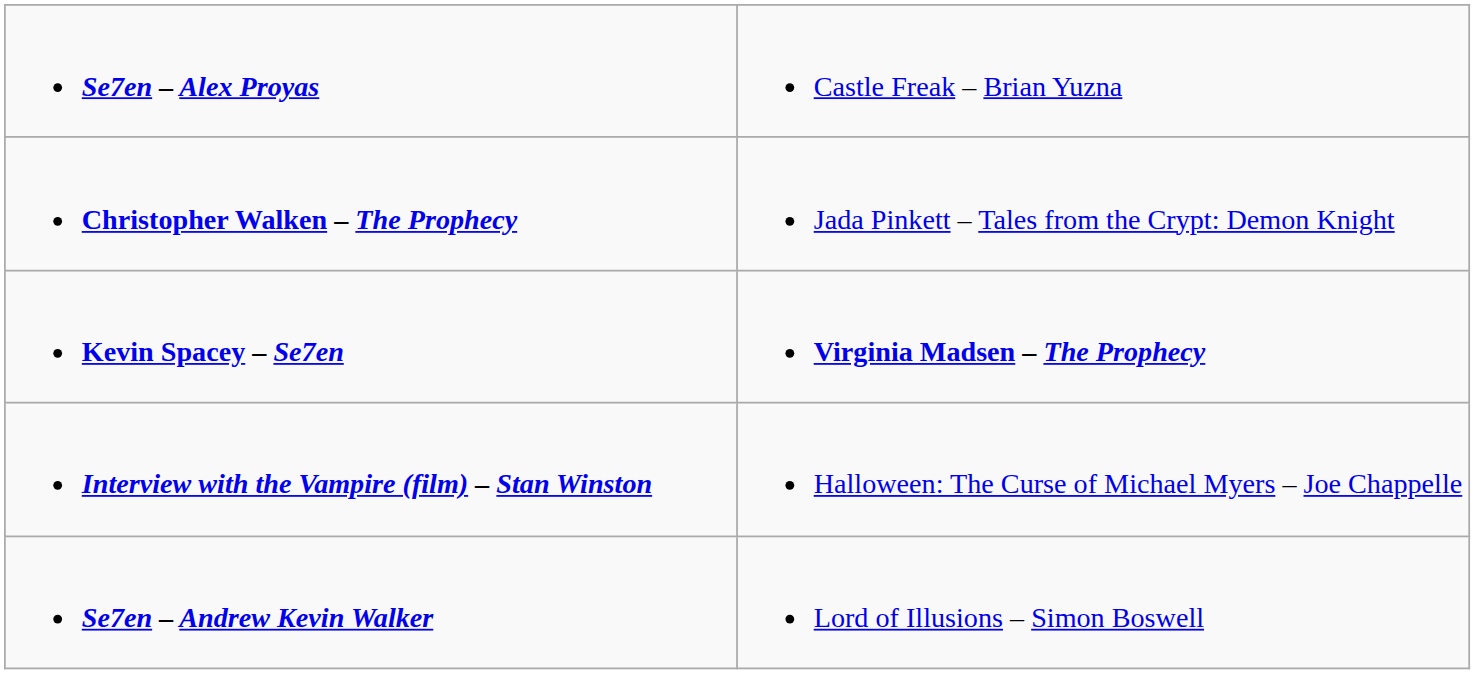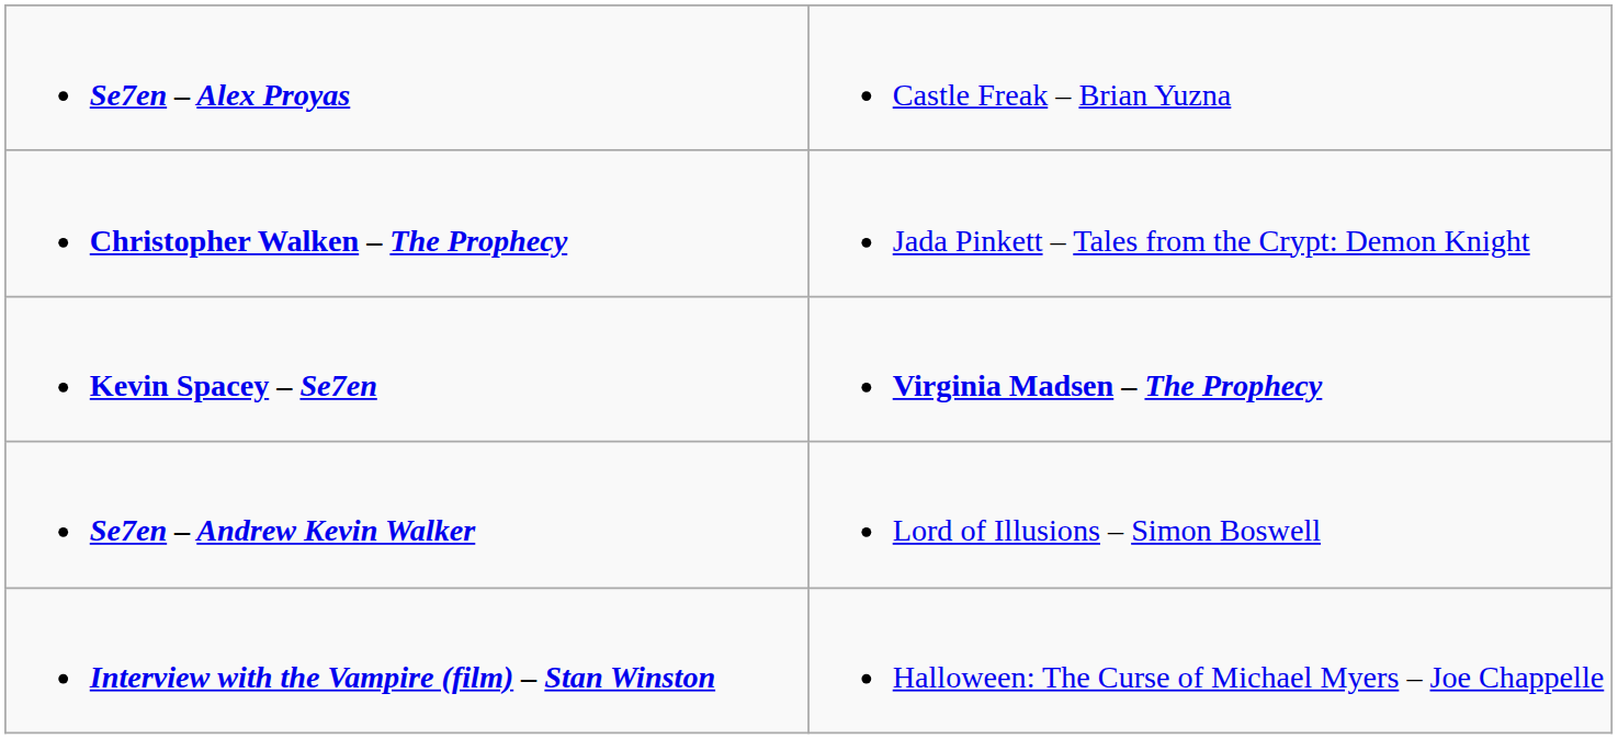rows swapped: Se7en – Andrew Kevin Walker <-> Interview with the Vampire (film) – Stan Winston
